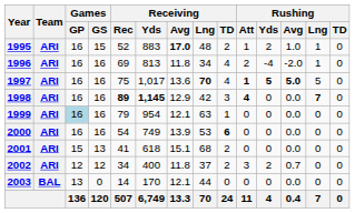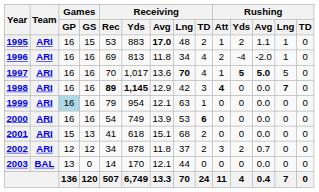1995 | Receiving / Rec: 52 -> 53
1995 | Rushing / Avg: 1.0 -> 1.1
1997 | Receiving / Rec: 75 -> 70
1997 | Rushing / Att: bold -> normal
2002 | Receiving / Yds: 400 -> 878
